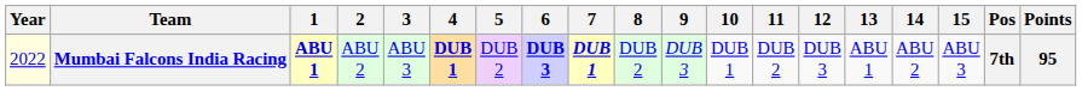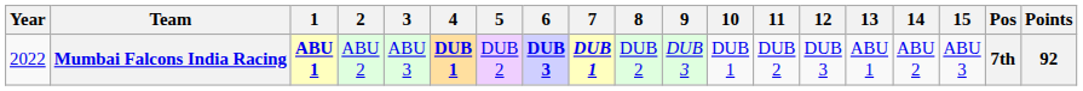Mumbai Falcons India Racing | Year: lightyellow background -> no background
Mumbai Falcons India Racing | Points: 95 -> 92
